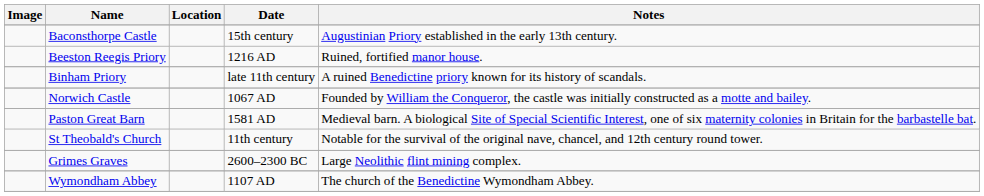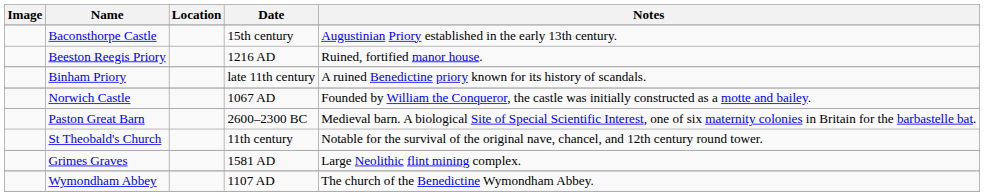Paston Great Barn | Date: 1581 AD -> 2600–2300 BC
Grimes Graves | Date: 2600–2300 BC -> 1581 AD
